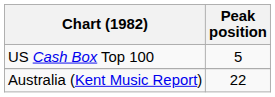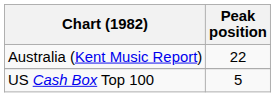rows swapped: Australia (Kent Music Report) <-> US Cash Box Top 100
